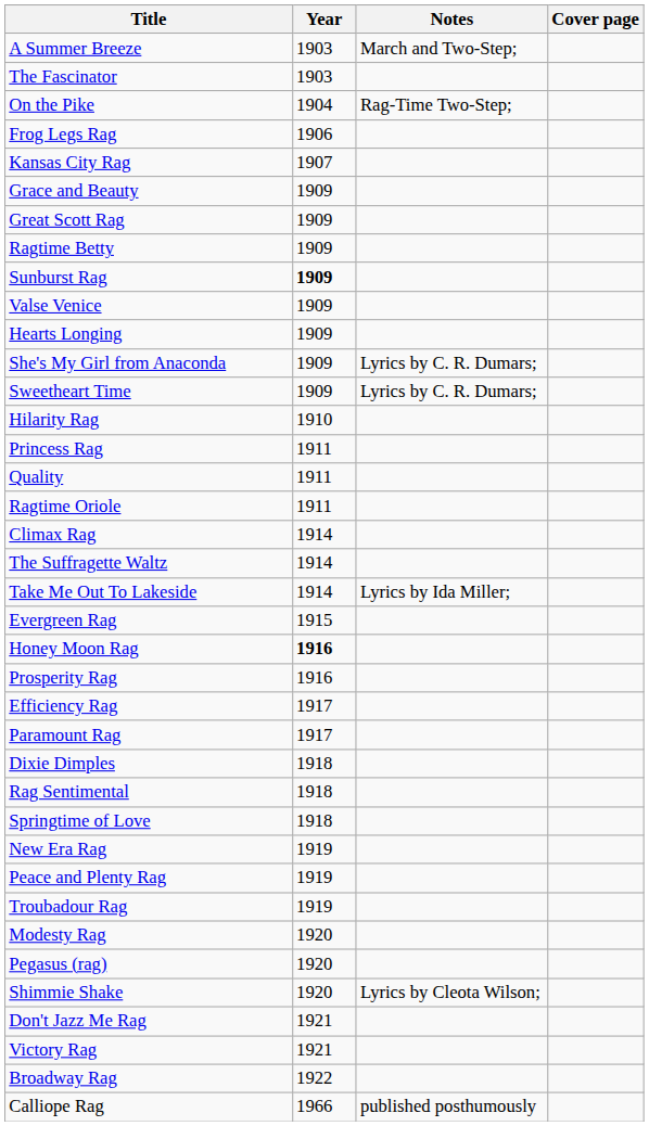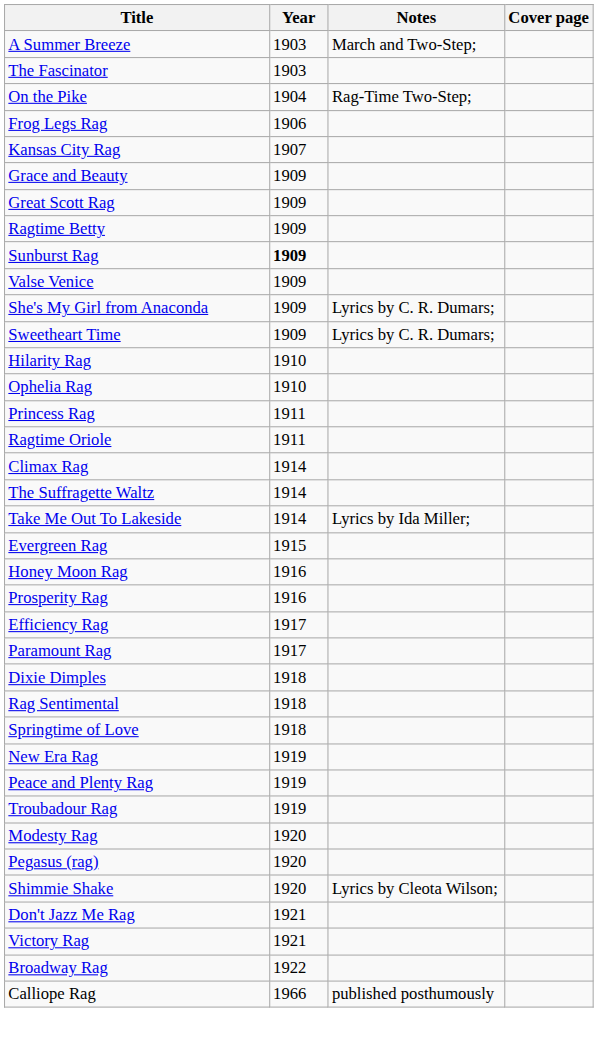- row: Hearts Longing | 1909
+ row: Ophelia Rag | 1910
- row: Quality | 1911
Honey Moon Rag | Year: bold -> normal
